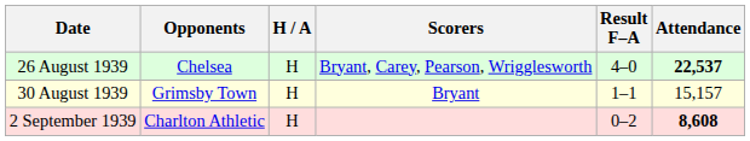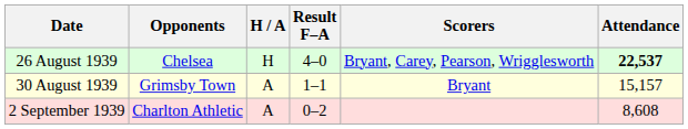columns swapped: Result F–A <-> Scorers
30 August 1939 | H / A: H -> A
2 September 1939 | H / A: H -> A
2 September 1939 | Attendance: bold -> normal
